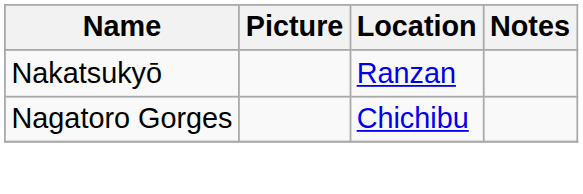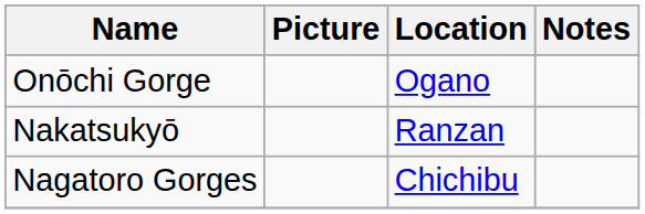+ row: Onōchi Gorge | Ogano
